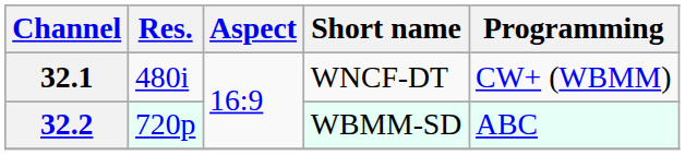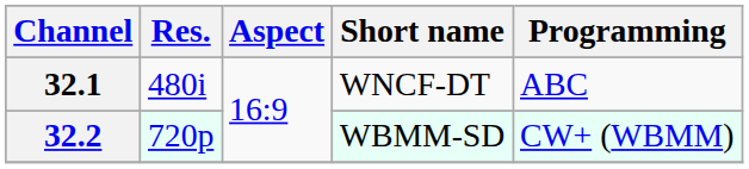32.1 | Programming: CW+ (WBMM) -> ABC
32.2 | Programming: ABC -> CW+ (WBMM)
